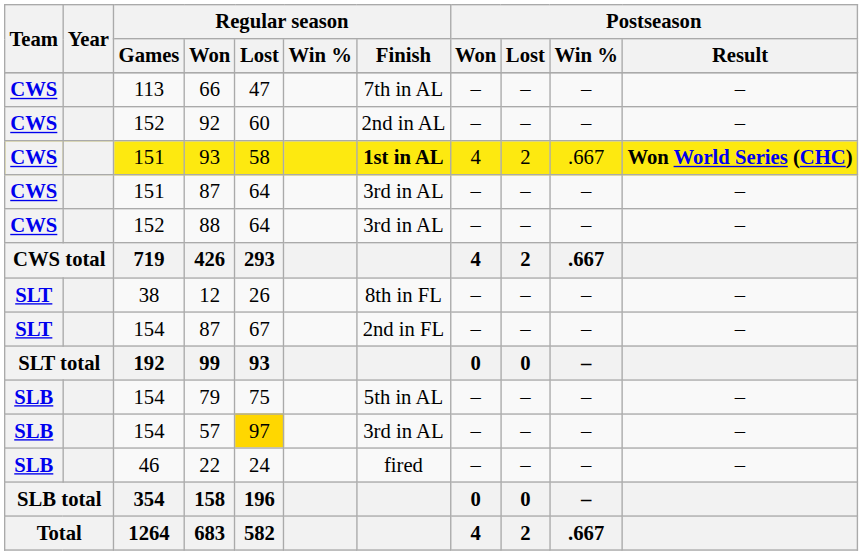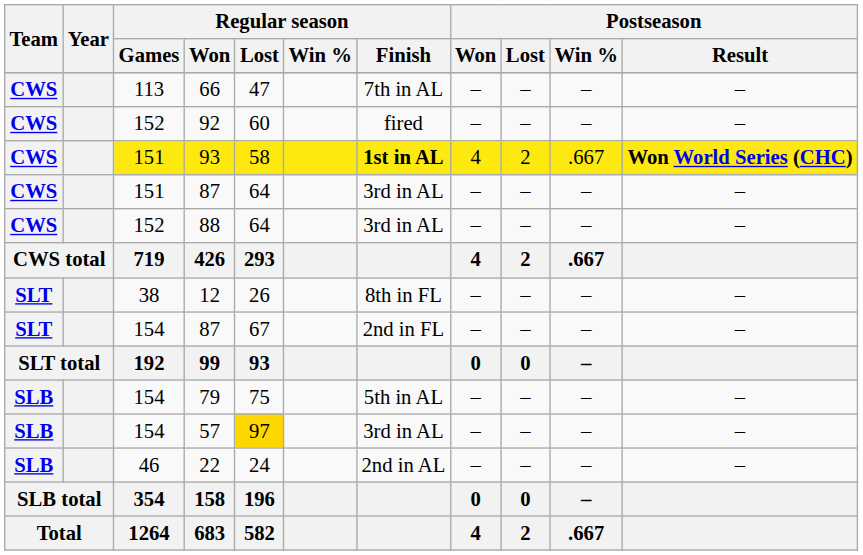92 | Regular season / Finish: 2nd in AL -> fired
22 | Regular season / Finish: fired -> 2nd in AL
